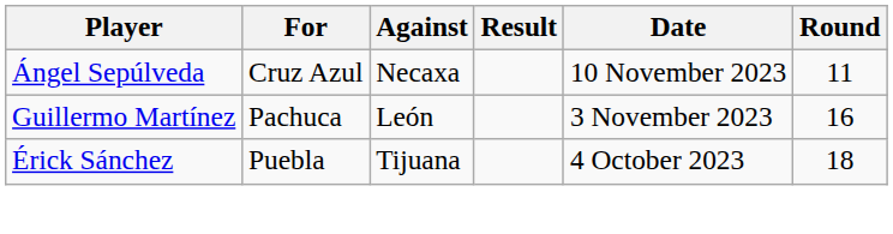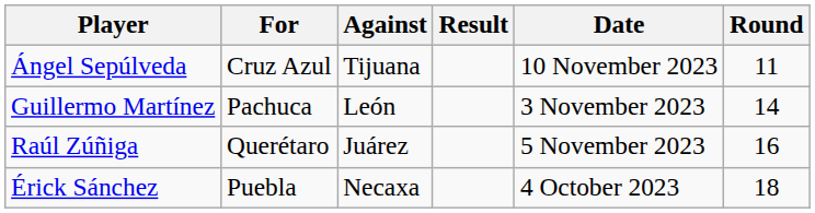Ángel Sepúlveda | Against: Necaxa -> Tijuana
Guillermo Martínez | Round: 16 -> 14
+ row: Raúl Zúñiga | Querétaro | Juárez | 5 November 2023 | 16
Érick Sánchez | Against: Tijuana -> Necaxa
